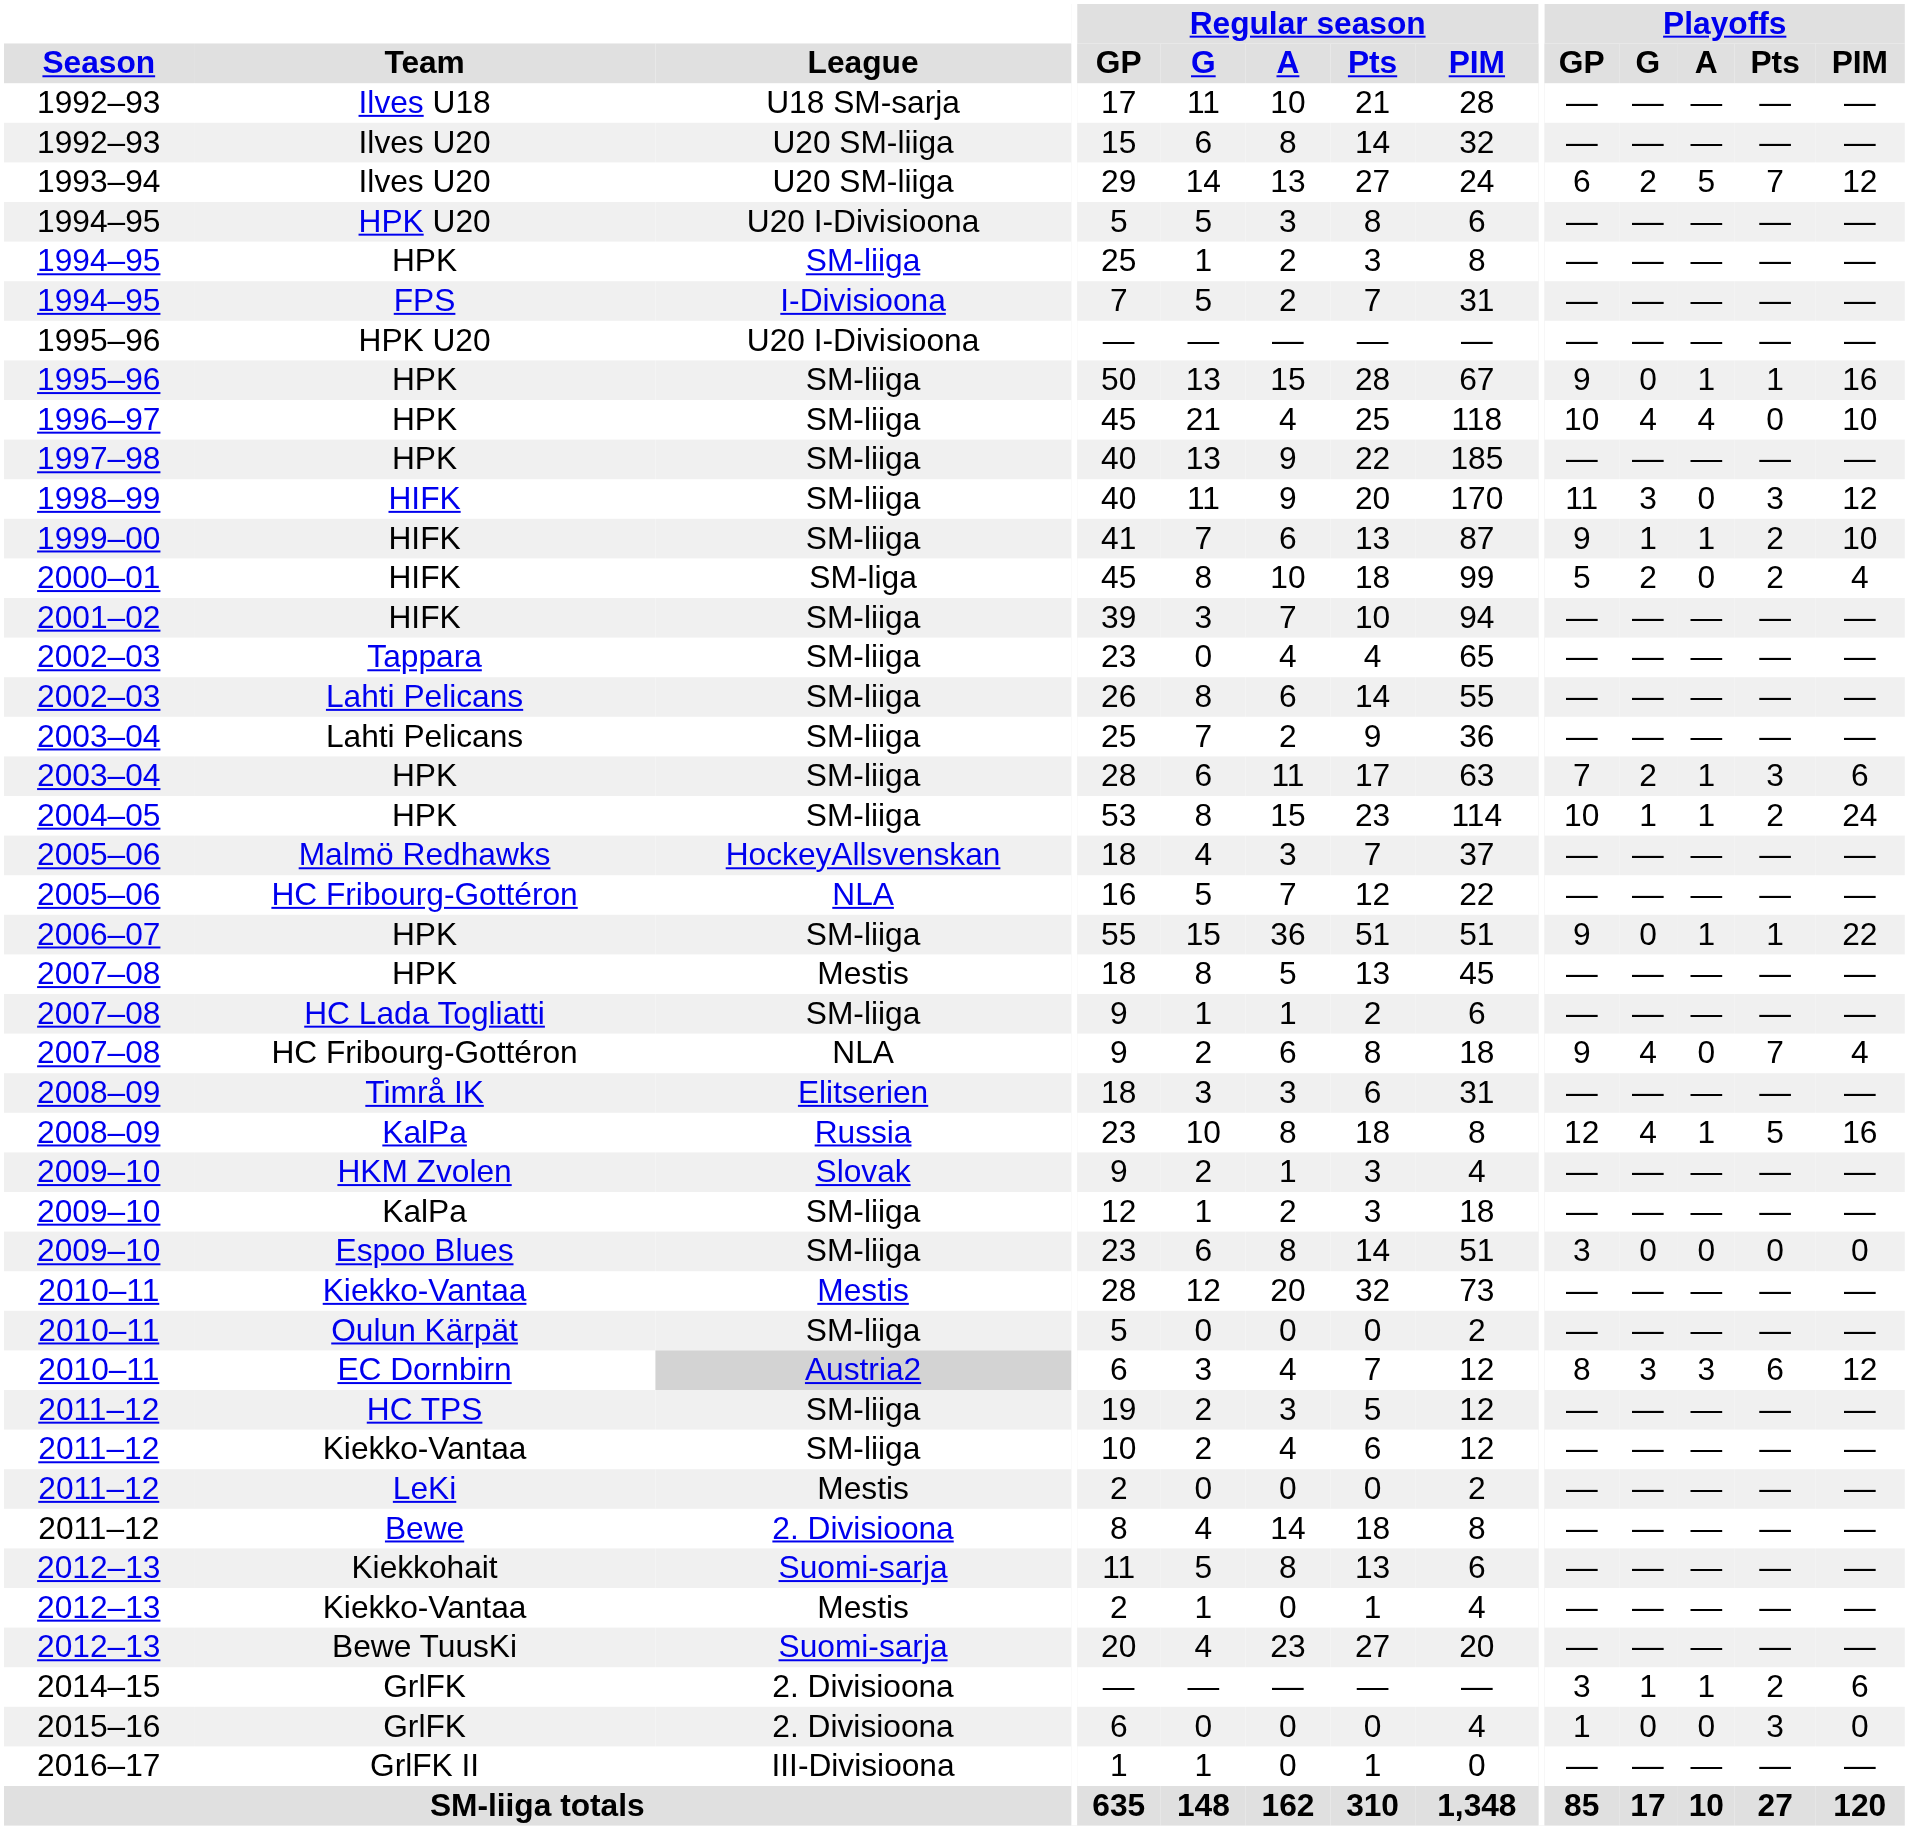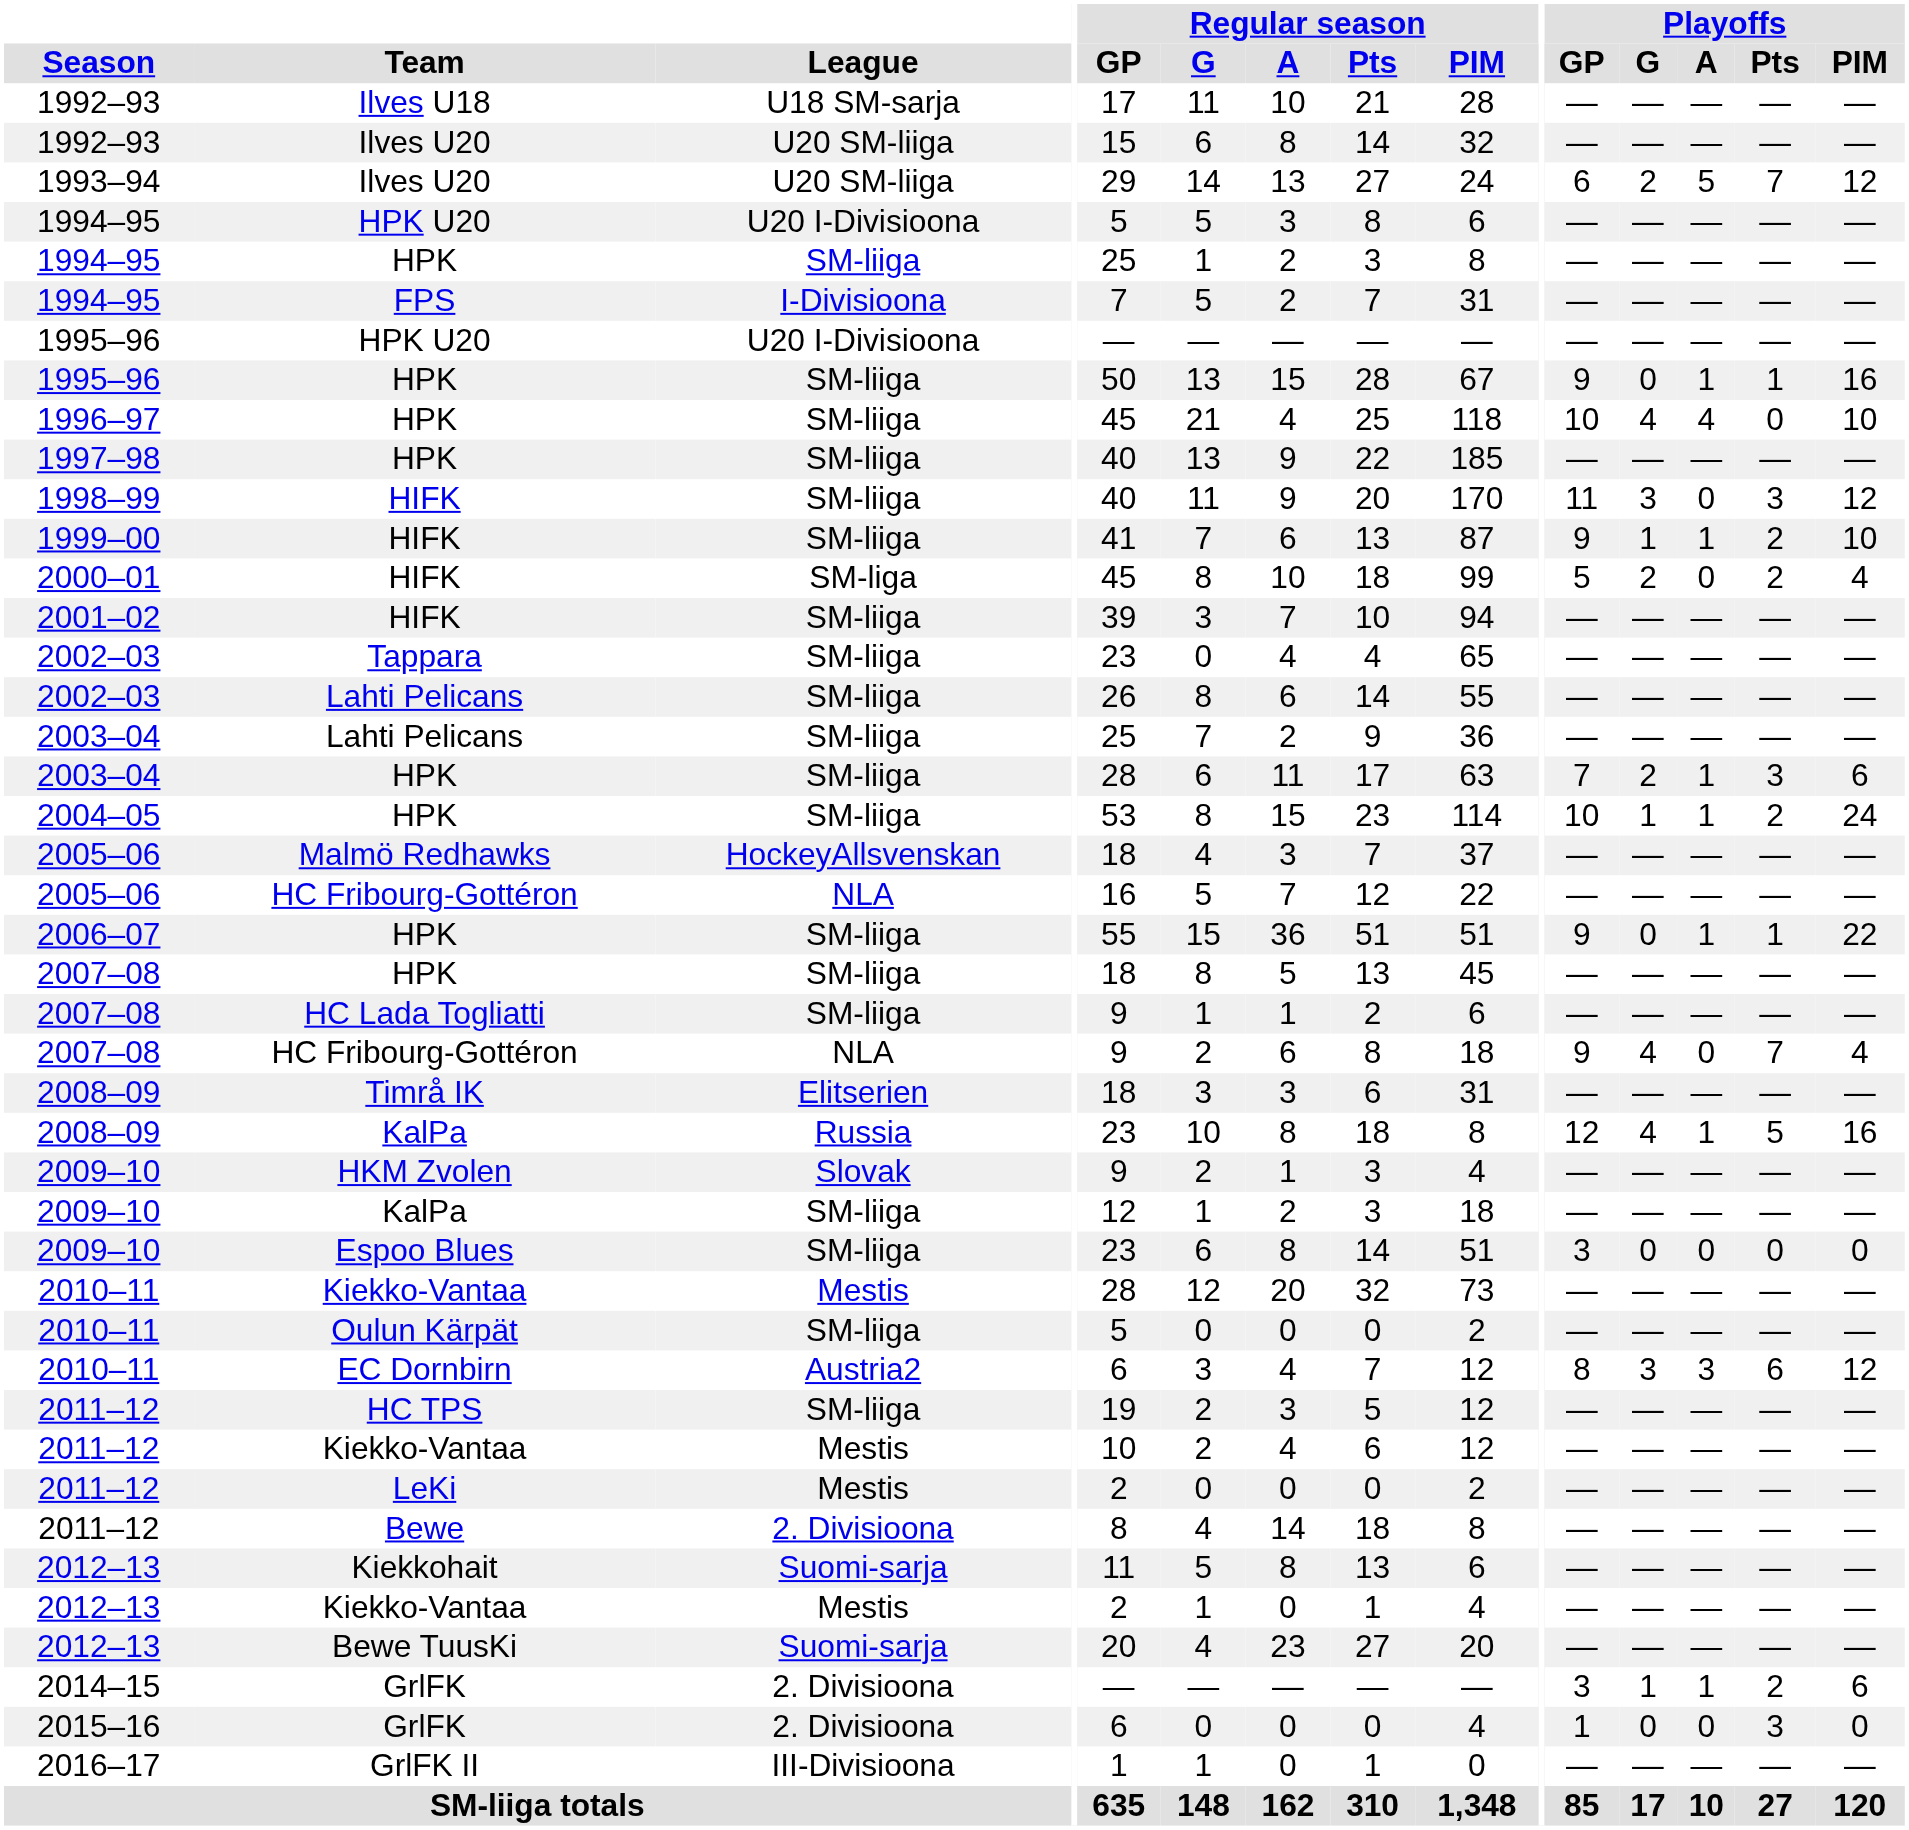2007–08 / HPK | League: Mestis -> SM-liiga
EC Dornbirn | League: lightgrey background -> no background
2011–12 / Kiekko-Vantaa | League: SM-liiga -> Mestis
